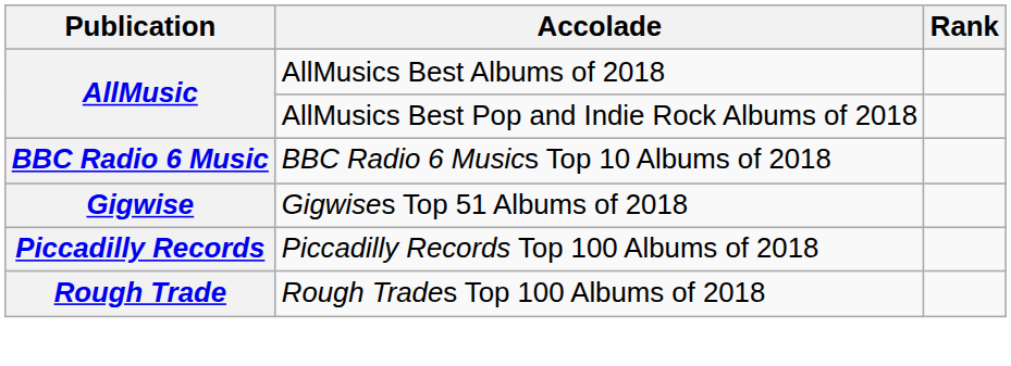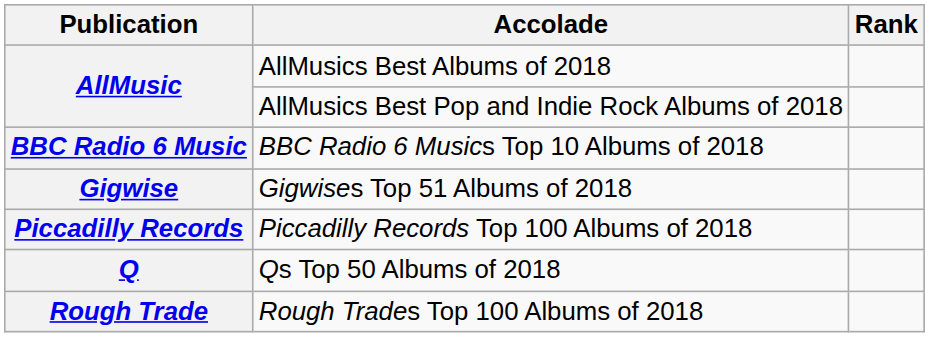+ row: Q | Qs Top 50 Albums of 2018
